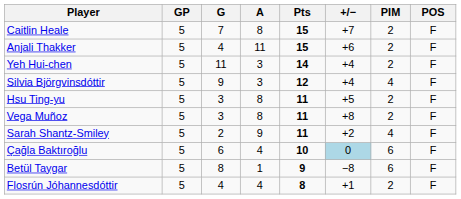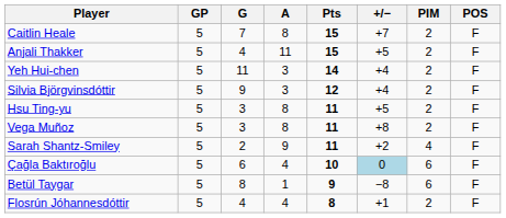Anjali Thakker | +/−: +6 -> +5
Silvia Björgvinsdóttir | PIM: 4 -> 2
